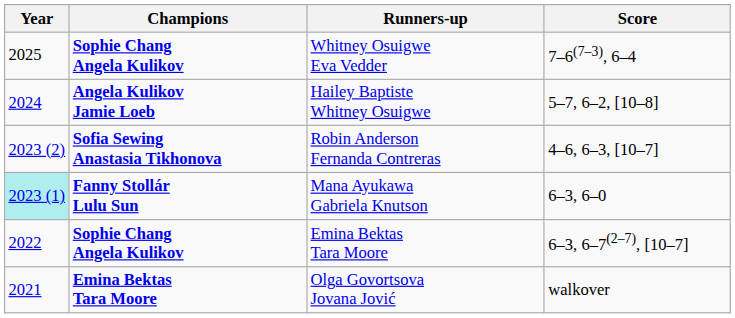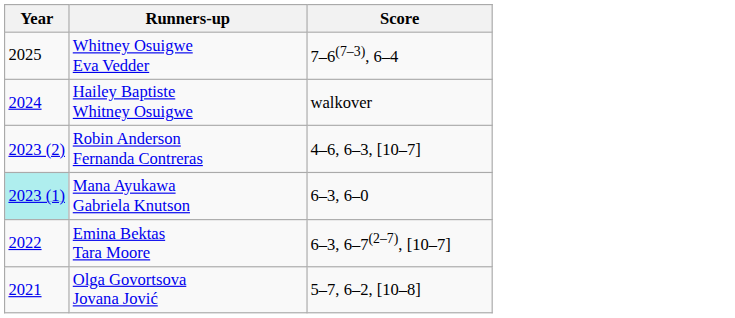- column: Champions | Sophie Chang Angela Kulikov | Angela Kulikov Jamie Loeb | Sofia Sewing Anastasia Tikhonova | Fanny Stollár Lulu Sun | Sophie Chang Angela Kulikov | Emina Bektas Tara Moore
Hailey Baptiste Whitney Osuigwe | Score: 5–7, 6–2, [10–8] -> walkover
Olga Govortsova Jovana Jović | Score: walkover -> 5–7, 6–2, [10–8]
